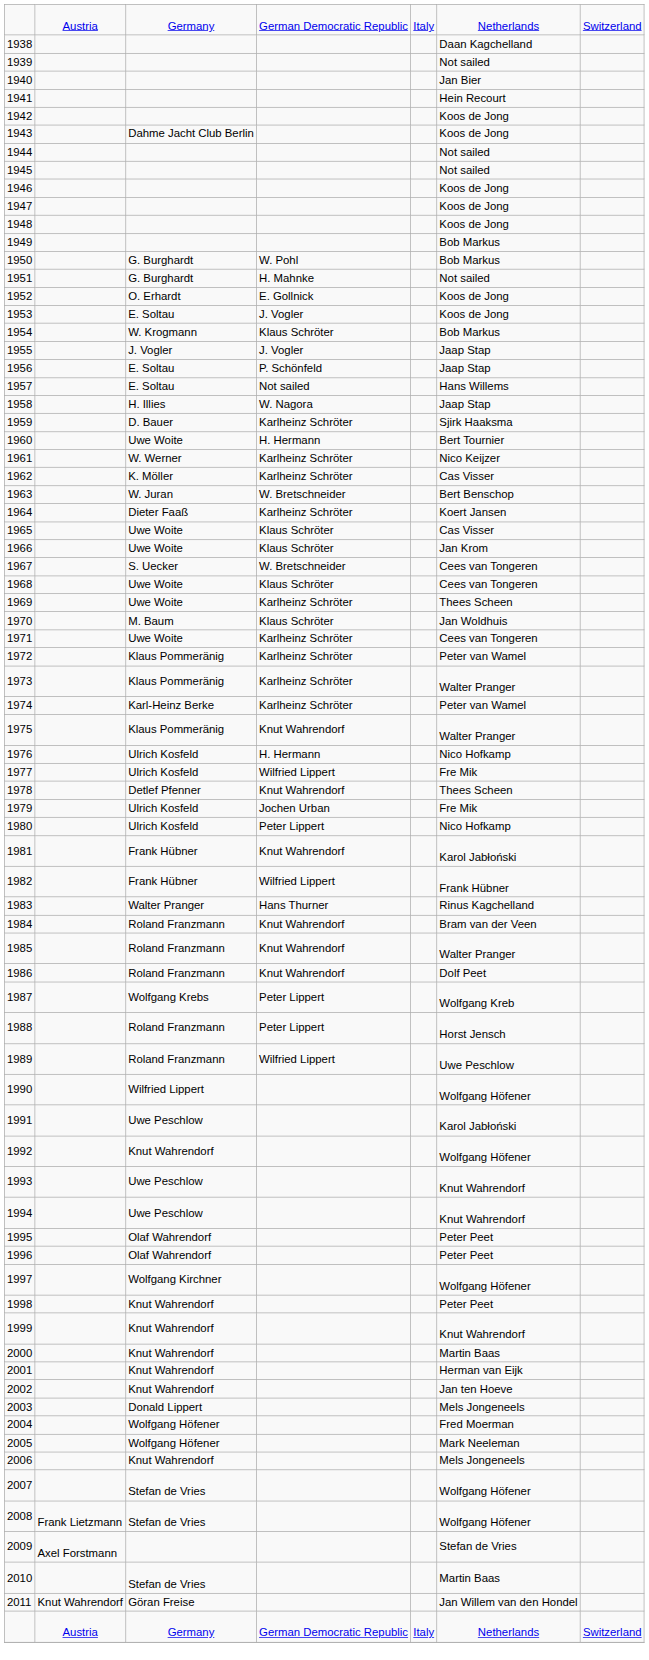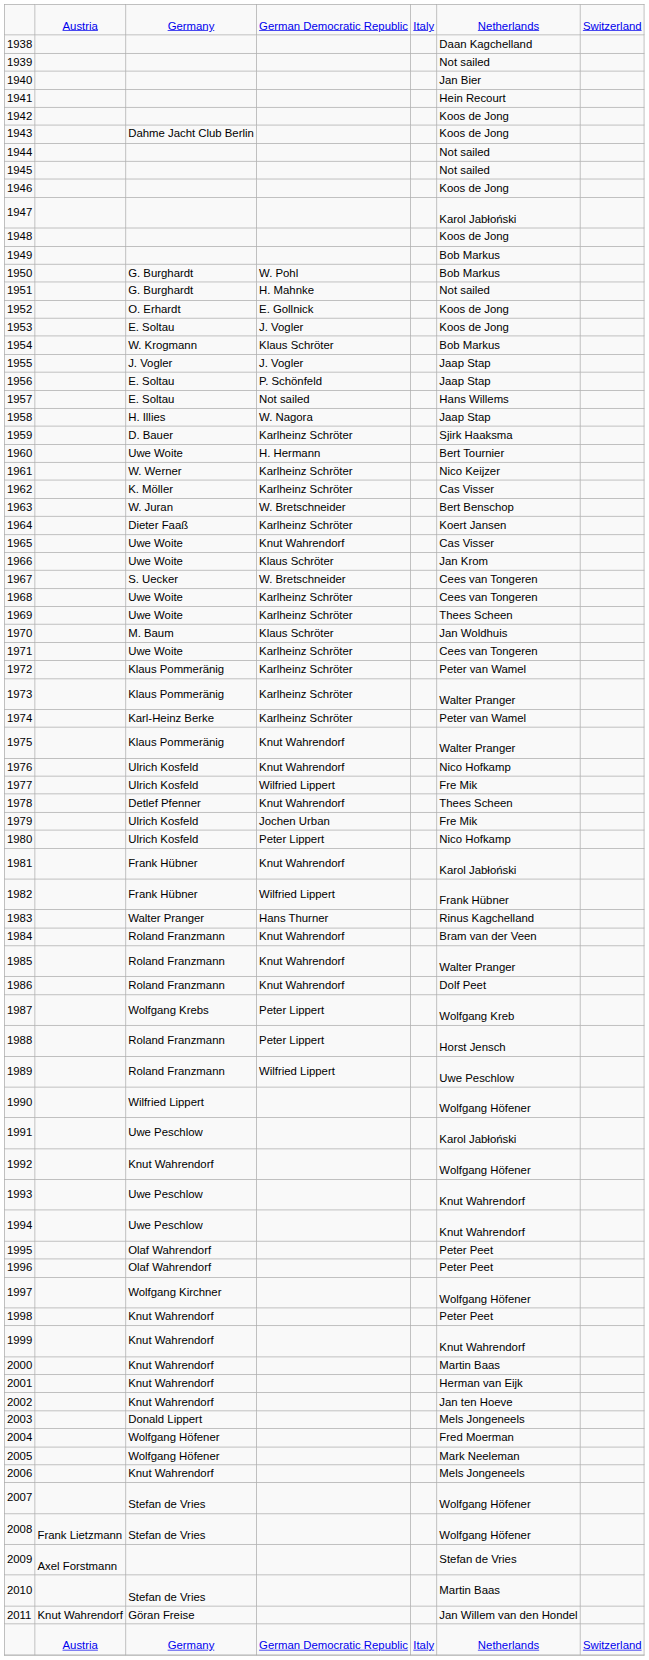1947 | column 6: Koos de Jong -> Karol Jabłoński
1965 | column 4: Klaus Schröter -> Knut Wahrendorf
1968 | column 4: Klaus Schröter -> Karlheinz Schröter
1976 | column 4: H. Hermann -> Knut Wahrendorf
